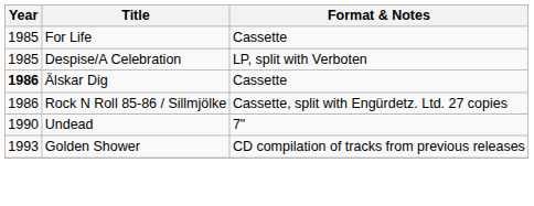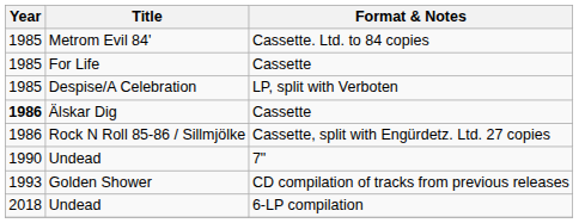+ row: 1985 | Metrom Evil 84' | Cassette. Ltd. to 84 copies
+ row: 2018 | Undead | 6-LP compilation
